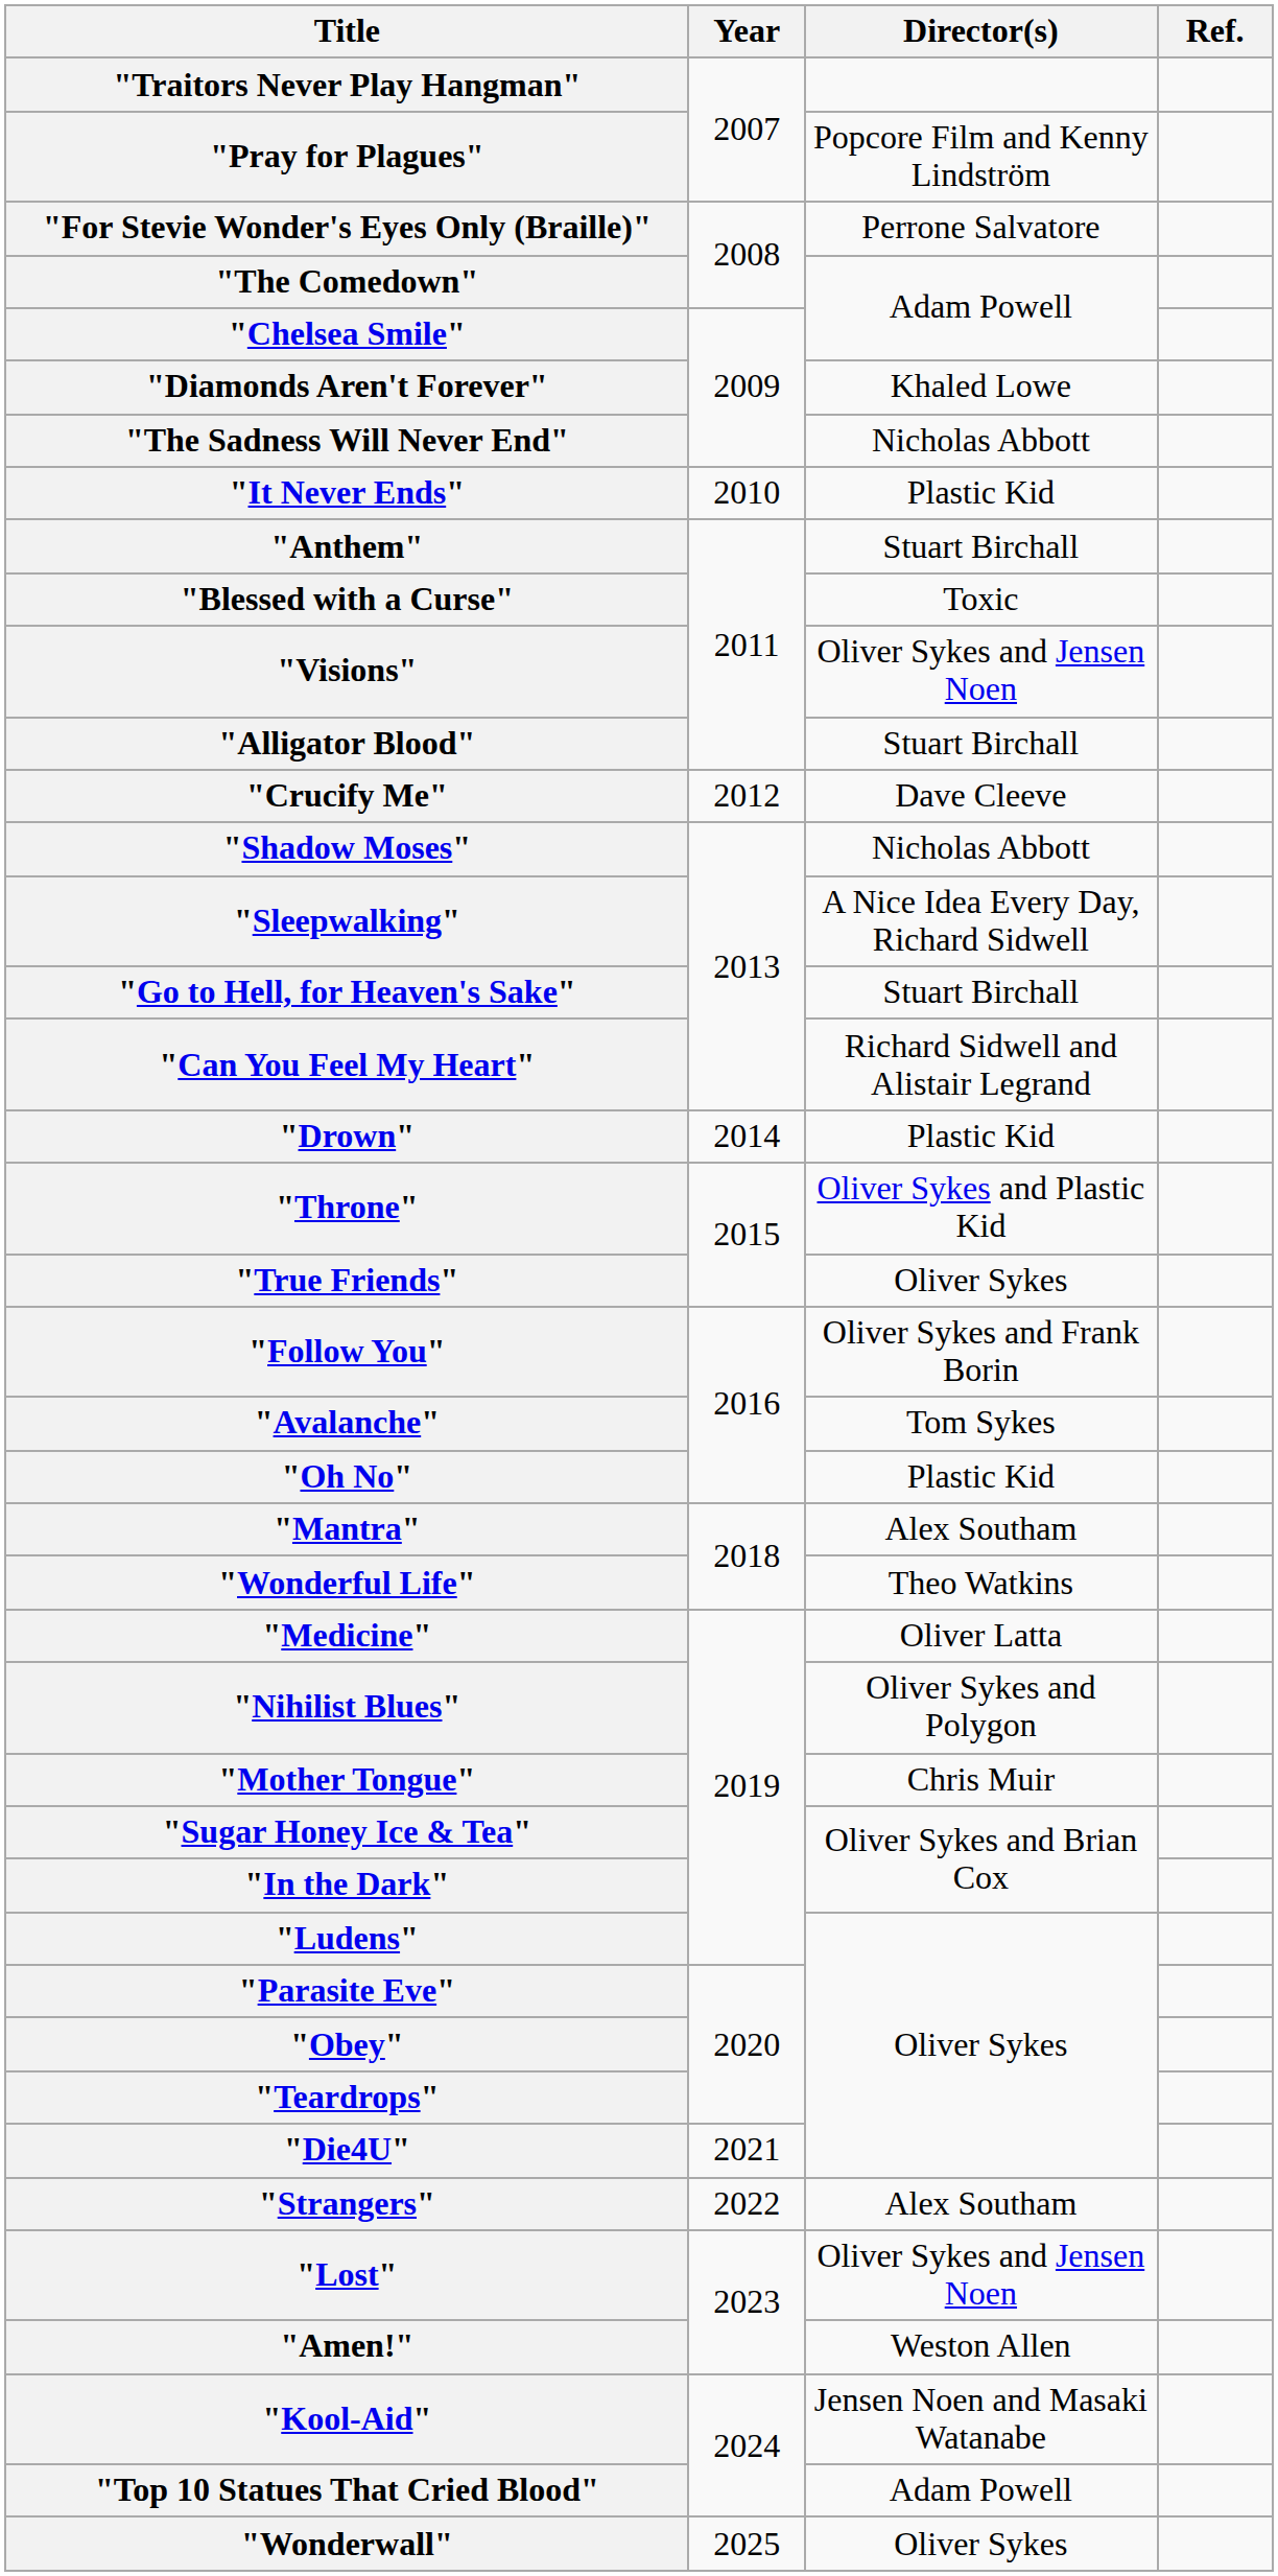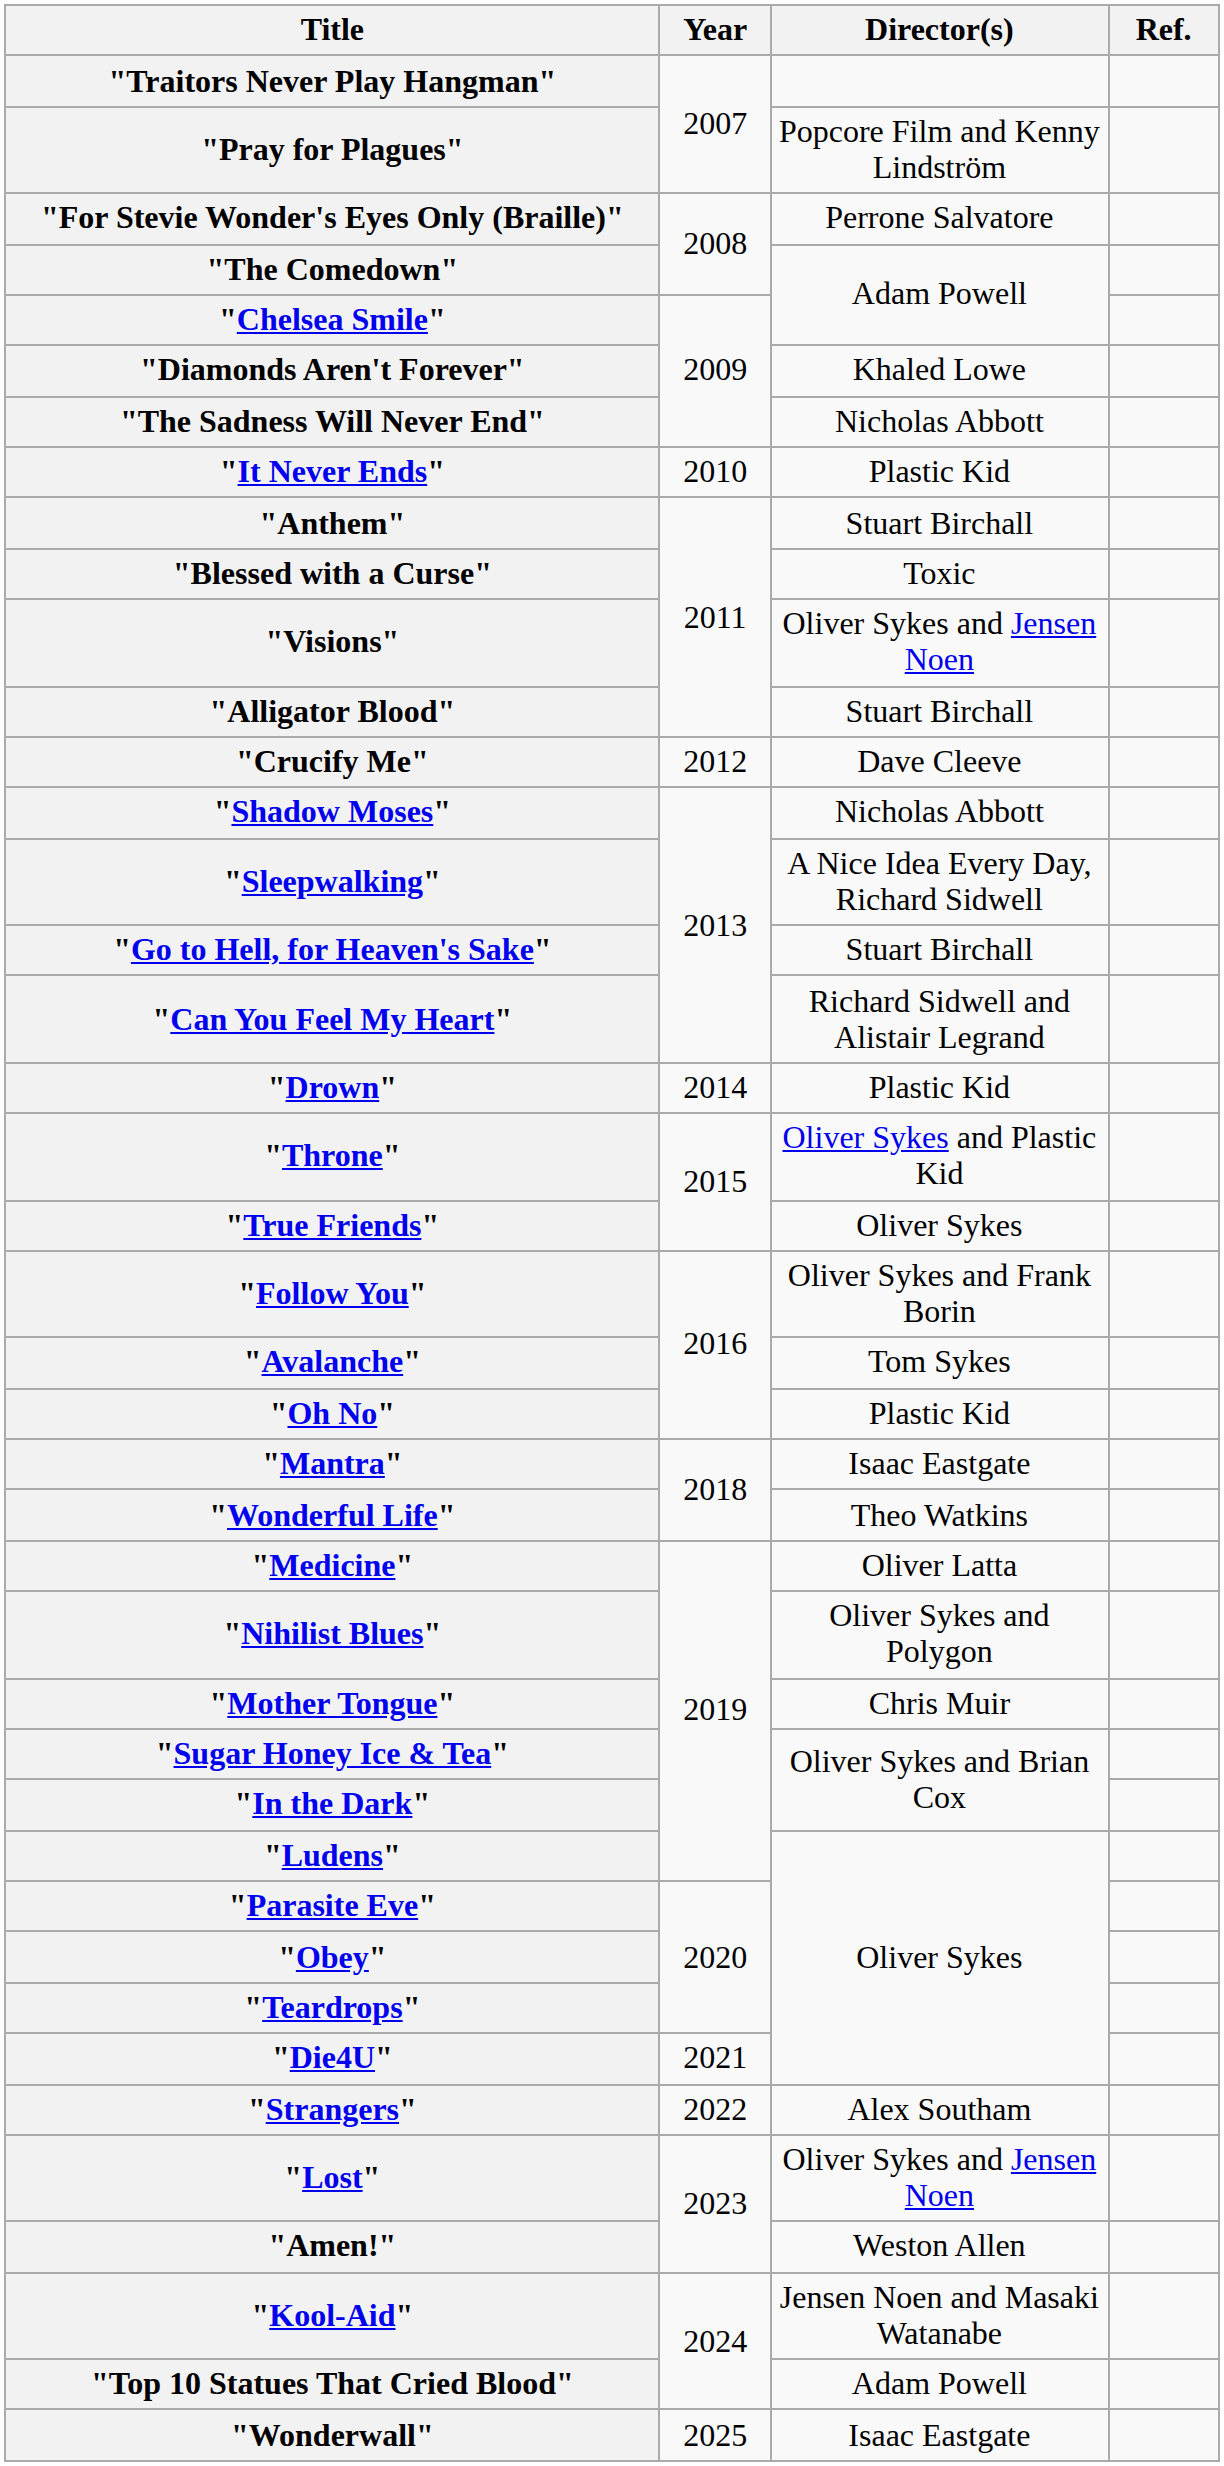"Mantra" | Director(s): Alex Southam -> Isaac Eastgate
"Wonderwall" | Director(s): Oliver Sykes -> Isaac Eastgate
